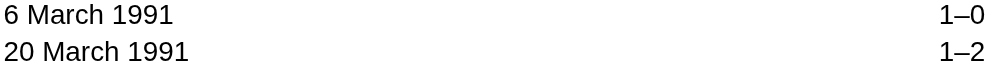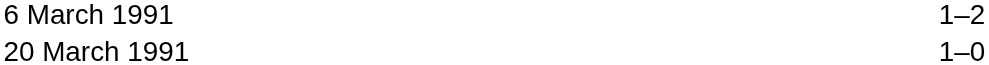6 March 1991 | column 3: 1–0 -> 1–2
20 March 1991 | column 3: 1–2 -> 1–0
